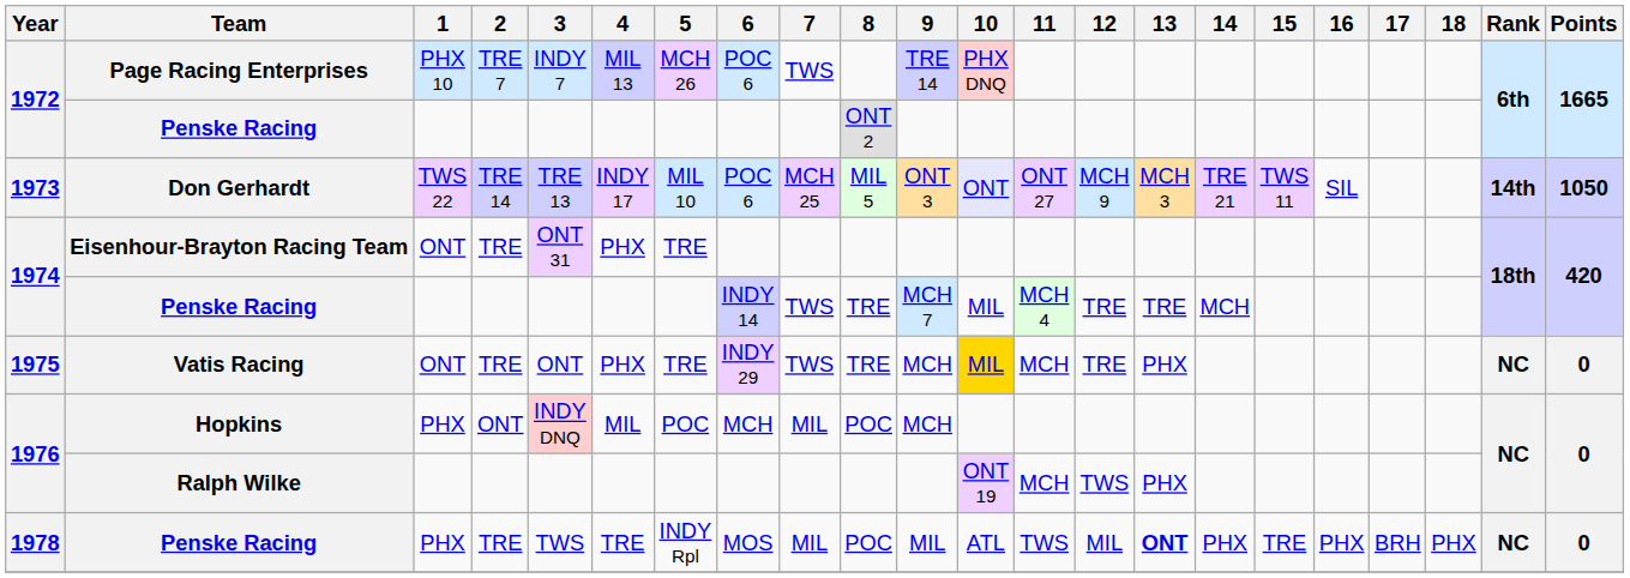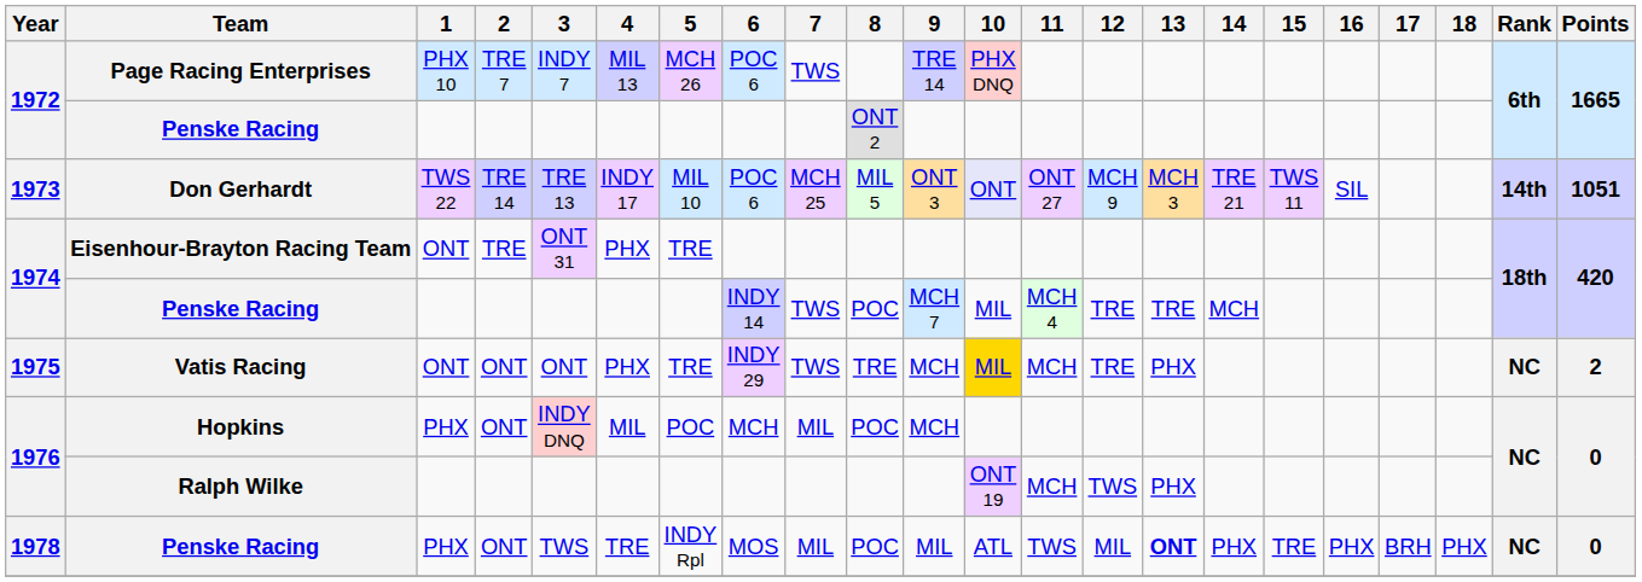Don Gerhardt | Points: 1050 -> 1051
1974 / Penske Racing | 8: TRE -> POC
Vatis Racing | 2: TRE -> ONT
Vatis Racing | Points: 0 -> 2
1978 / Penske Racing | 2: TRE -> ONT
